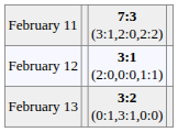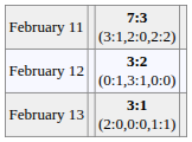February 12 | column 3: 3:1 (2:0,0:0,1:1) -> 3:2 (0:1,3:1,0:0)
February 13 | column 3: 3:2 (0:1,3:1,0:0) -> 3:1 (2:0,0:0,1:1)
